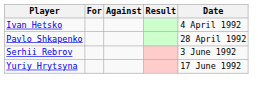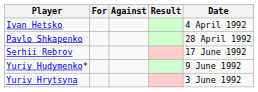Serhii Rebrov | Date: 3 June 1992 -> 17 June 1992
+ row: Yuriy Hudymenko* | 9 June 1992
Yuriy Hrytsyna | Date: 17 June 1992 -> 3 June 1992
